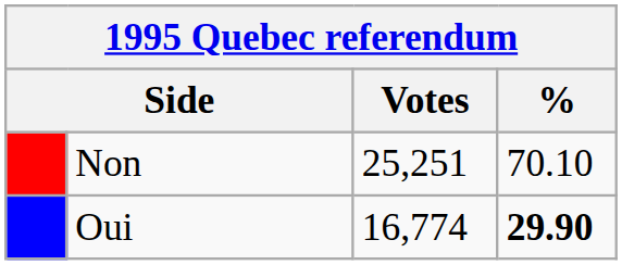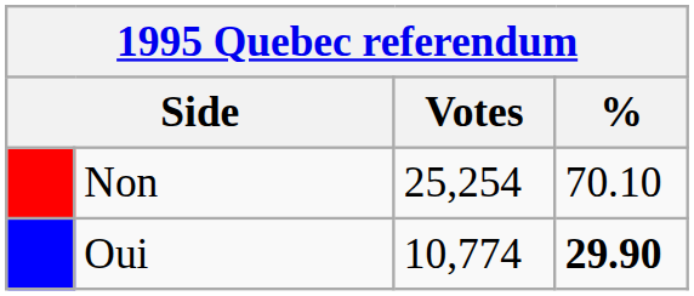Non | Votes: 25,251 -> 25,254
Oui | Votes: 16,774 -> 10,774
